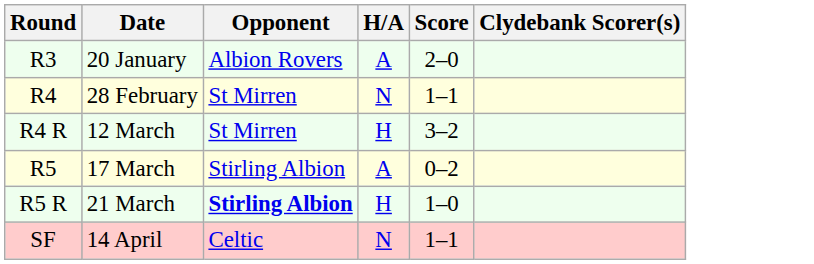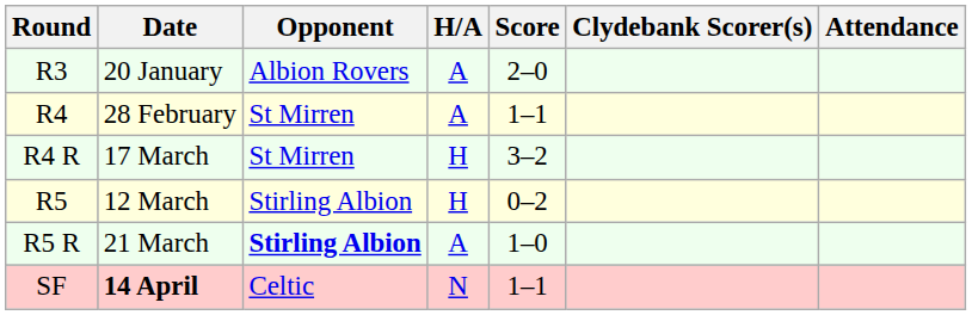+ column: Attendance
R4 | H/A: N -> A
R4 R | Date: 12 March -> 17 March
R5 | Date: 17 March -> 12 March
R5 | H/A: A -> H
R5 R | H/A: H -> A
SF | Date: normal -> bold
